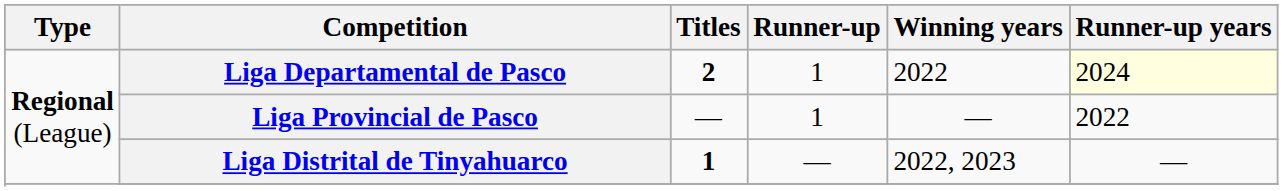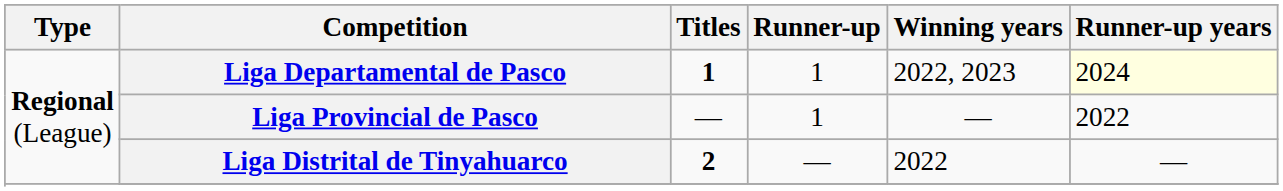Liga Departamental de Pasco | Titles: 2 -> 1
Liga Departamental de Pasco | Winning years: 2022 -> 2022, 2023
Liga Distrital de Tinyahuarco | Titles: 1 -> 2
Liga Distrital de Tinyahuarco | Winning years: 2022, 2023 -> 2022
